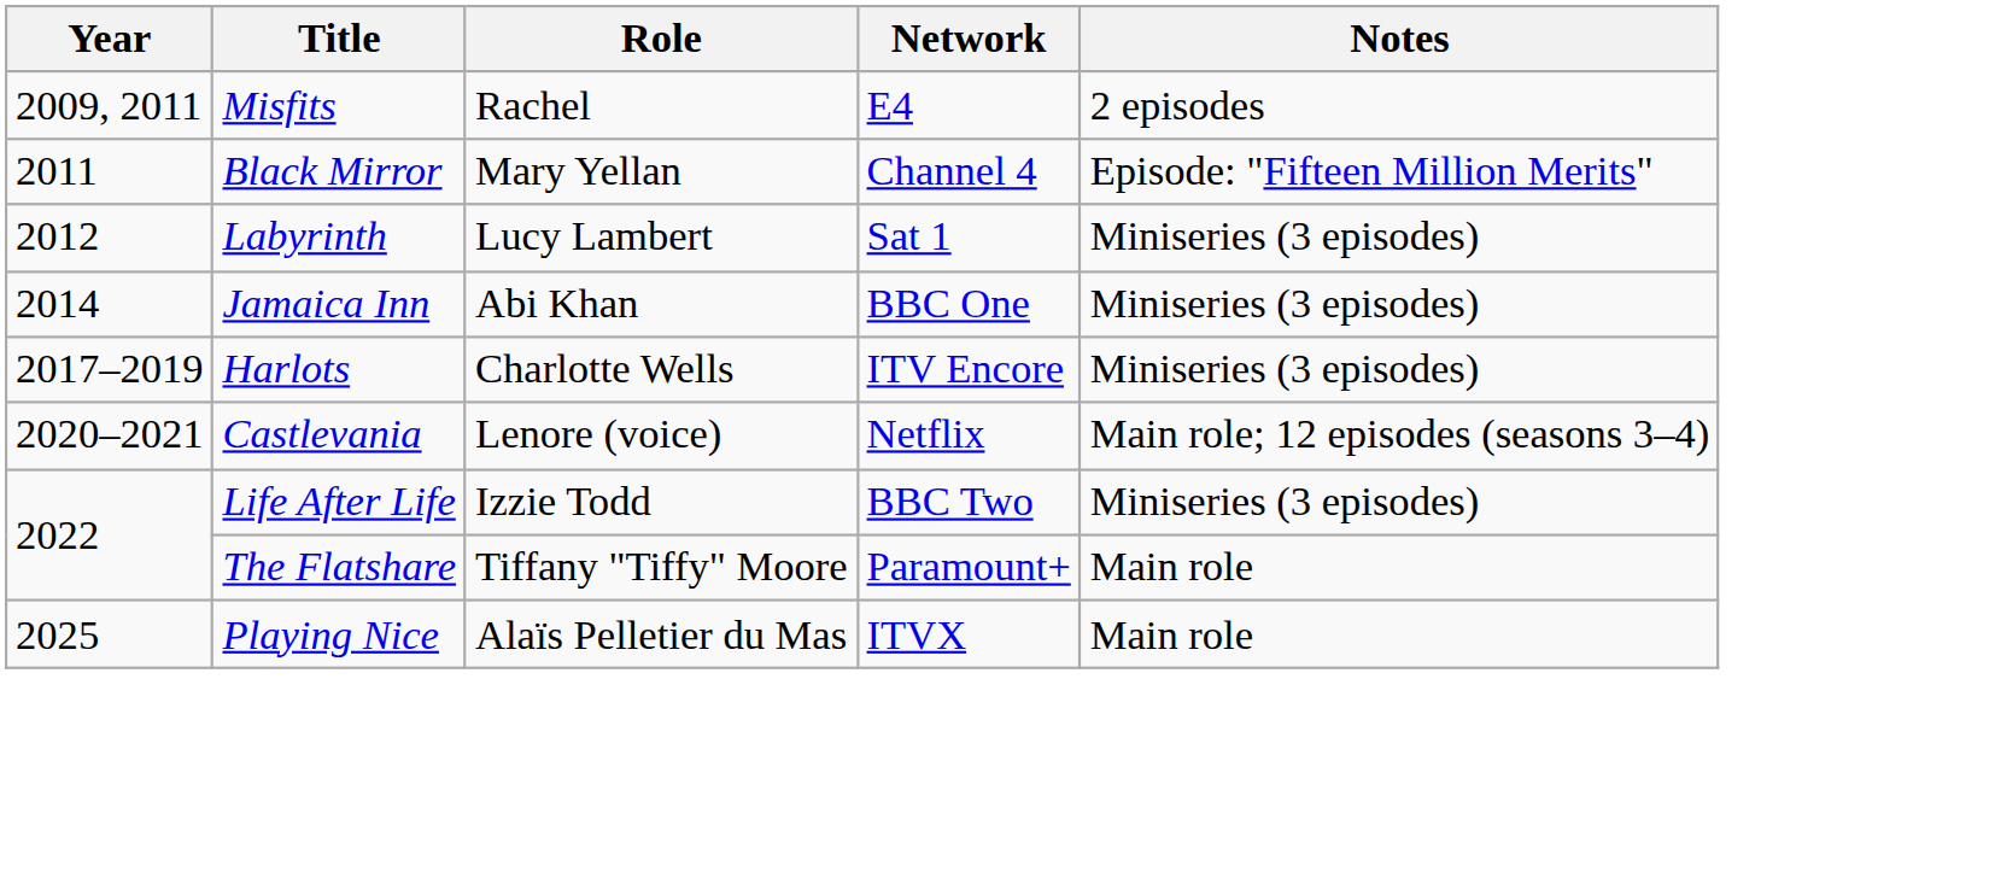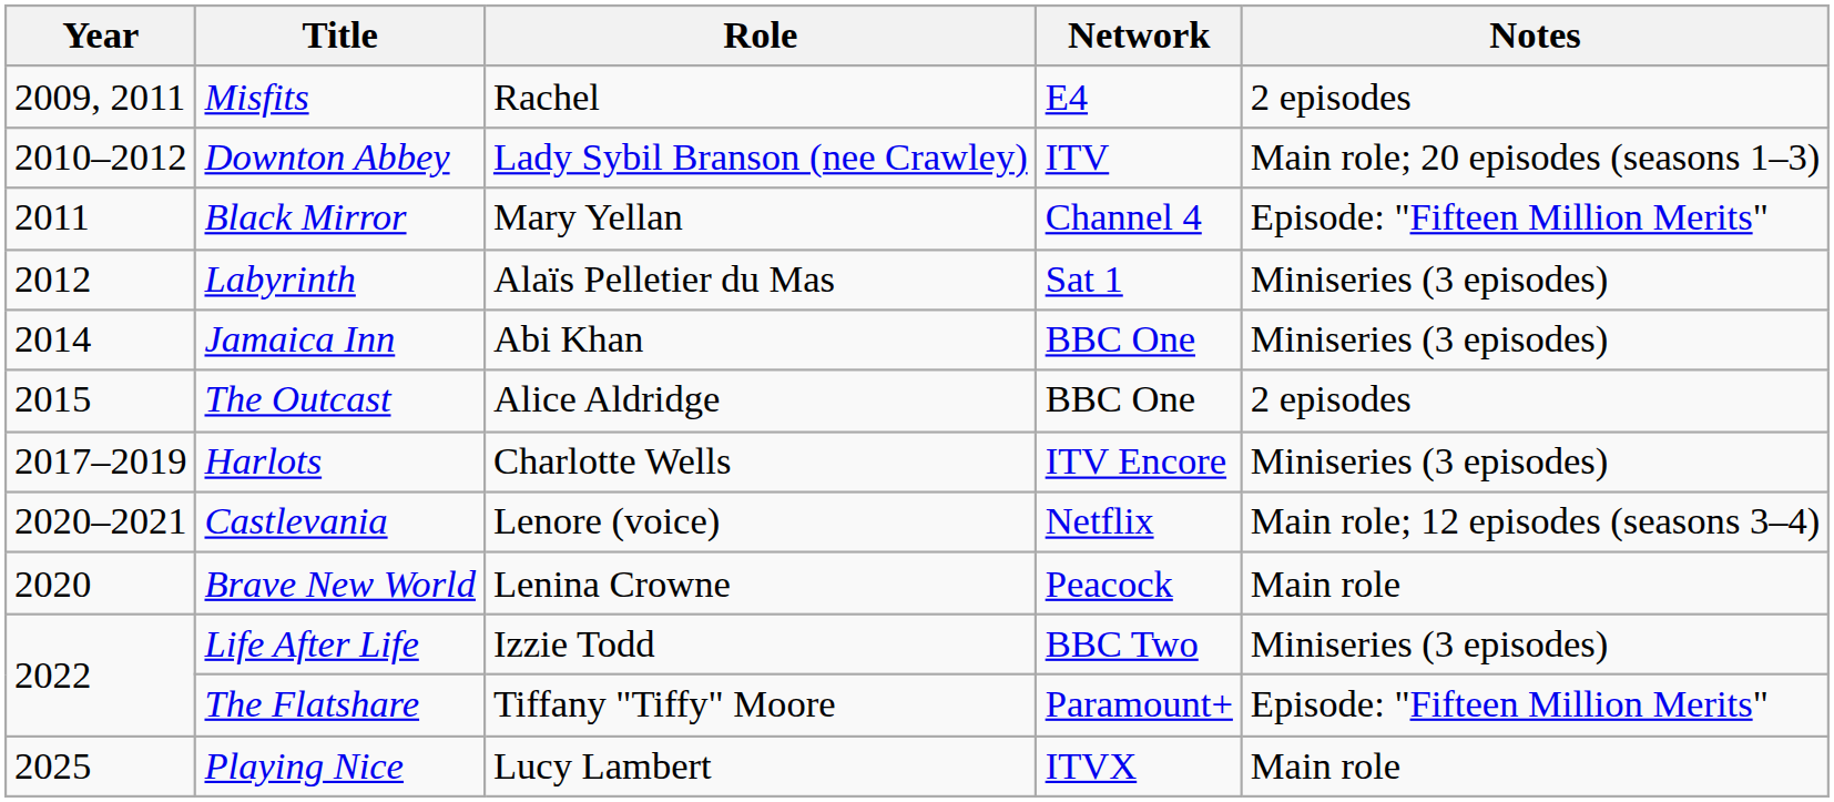+ row: 2010–2012 | Downton Abbey | Lady Sybil Branson (nee Crawley) | ITV | Main role; 20 episodes (seasons 1–3)
Labyrinth | Role: Lucy Lambert -> Alaïs Pelletier du Mas
+ row: 2015 | The Outcast | Alice Aldridge | BBC One | 2 episodes
+ row: 2020 | Brave New World | Lenina Crowne | Peacock | Main role
The Flatshare | Notes: Main role -> Episode: "Fifteen Million Merits"
Playing Nice | Role: Alaïs Pelletier du Mas -> Lucy Lambert
